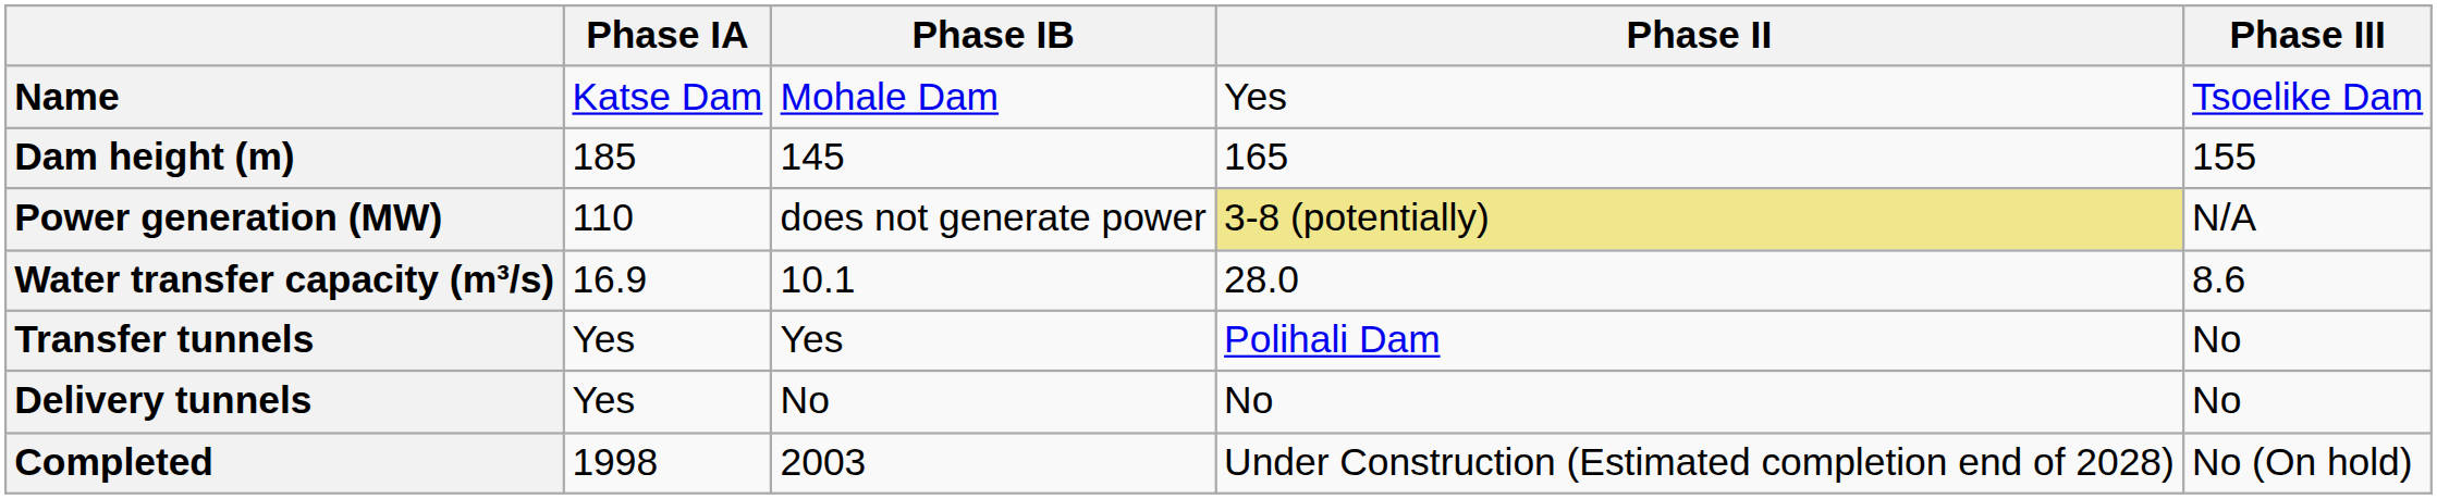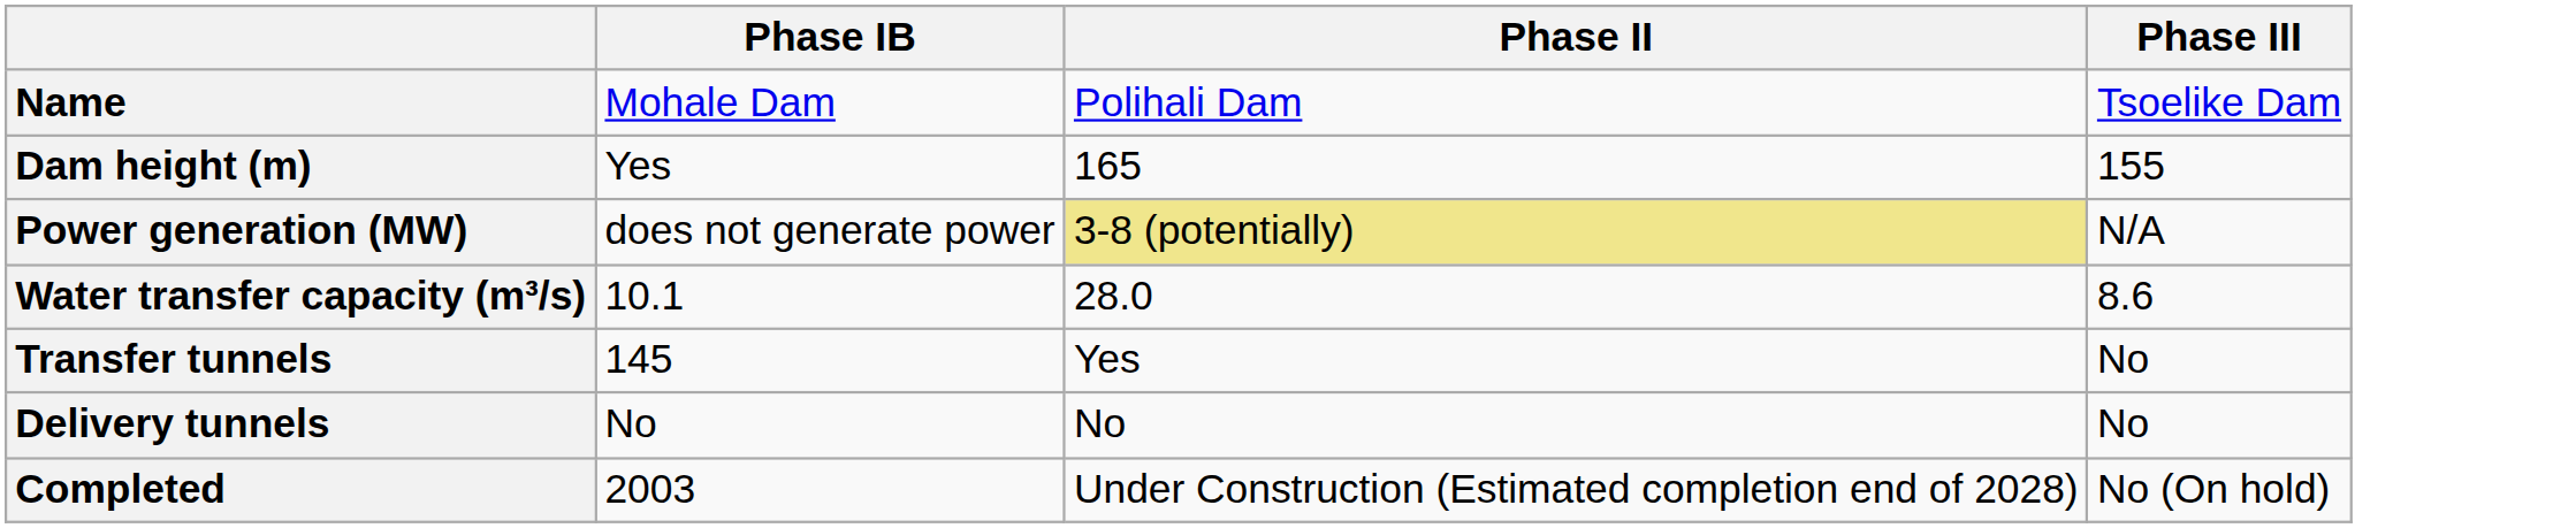- column: Phase IA | Katse Dam | 185 | 110 | 16.9 | Yes | Yes | 1998
Name | Phase II: Yes -> Polihali Dam
Dam height (m) | Phase IB: 145 -> Yes
Transfer tunnels | Phase IB: Yes -> 145
Transfer tunnels | Phase II: Polihali Dam -> Yes
